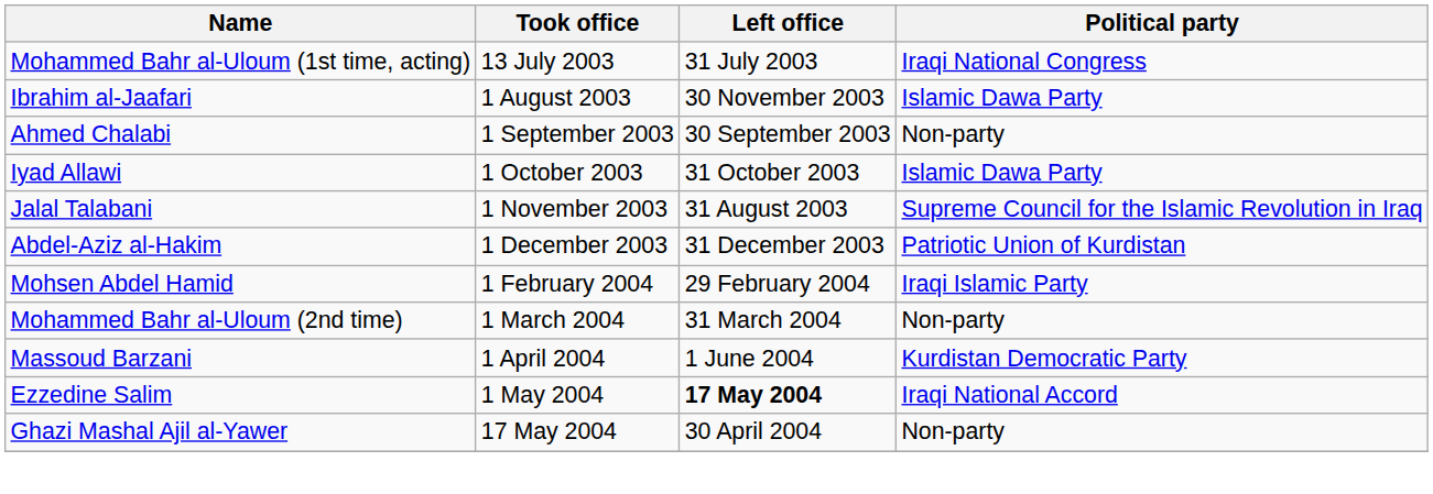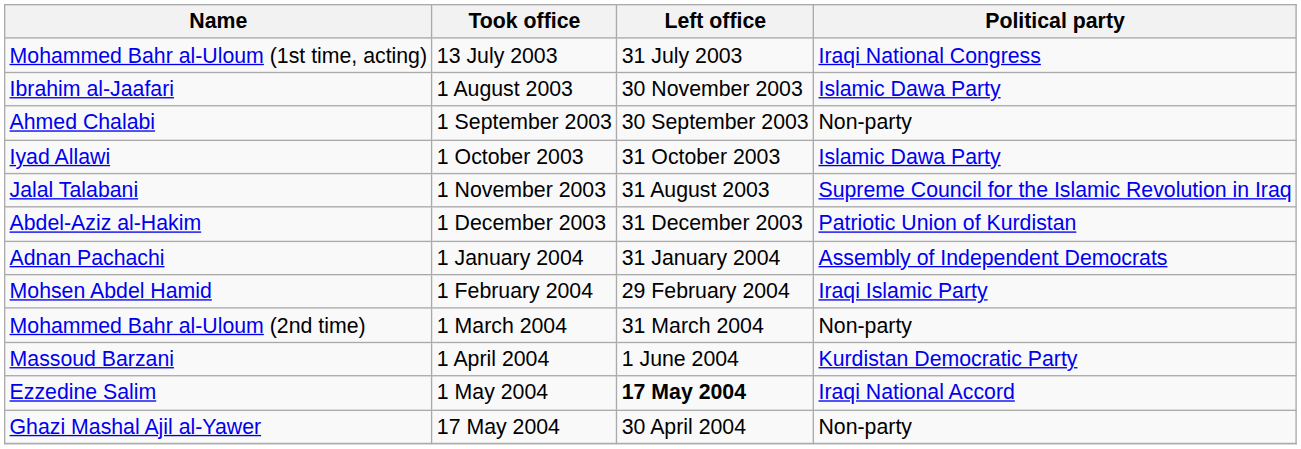+ row: Adnan Pachachi | 1 January 2004 | 31 January 2004 | Assembly of Independent Democrats
